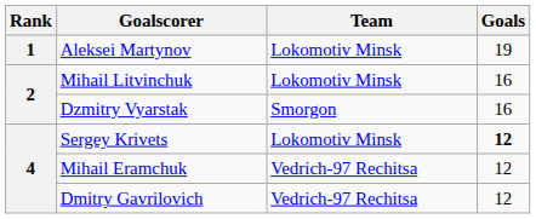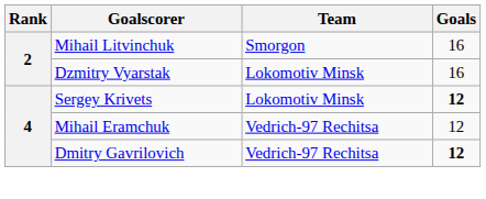- row: 1 | Aleksei Martynov | Lokomotiv Minsk | 19
Mihail Litvinchuk | Team: Lokomotiv Minsk -> Smorgon
Dzmitry Vyarstak | Team: Smorgon -> Lokomotiv Minsk
Dmitry Gavrilovich | Goals: normal -> bold
